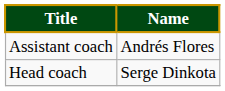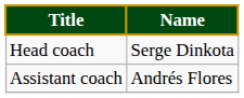rows swapped: Head coach <-> Assistant coach
